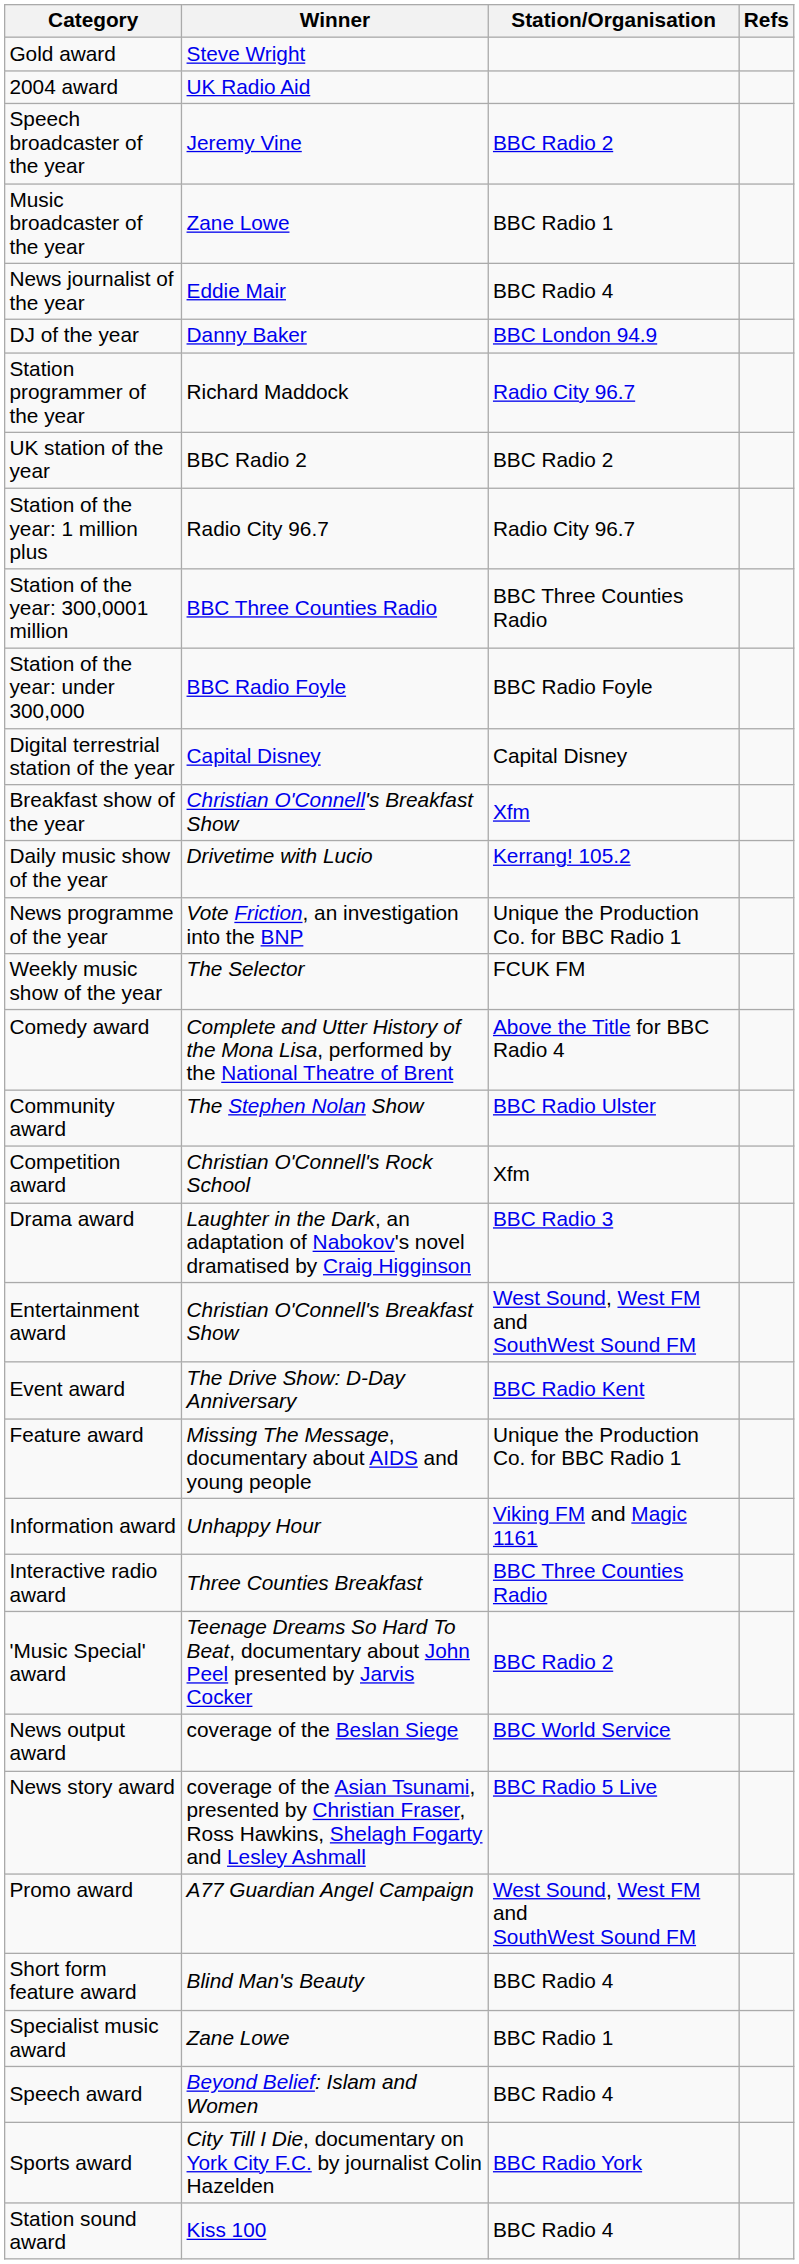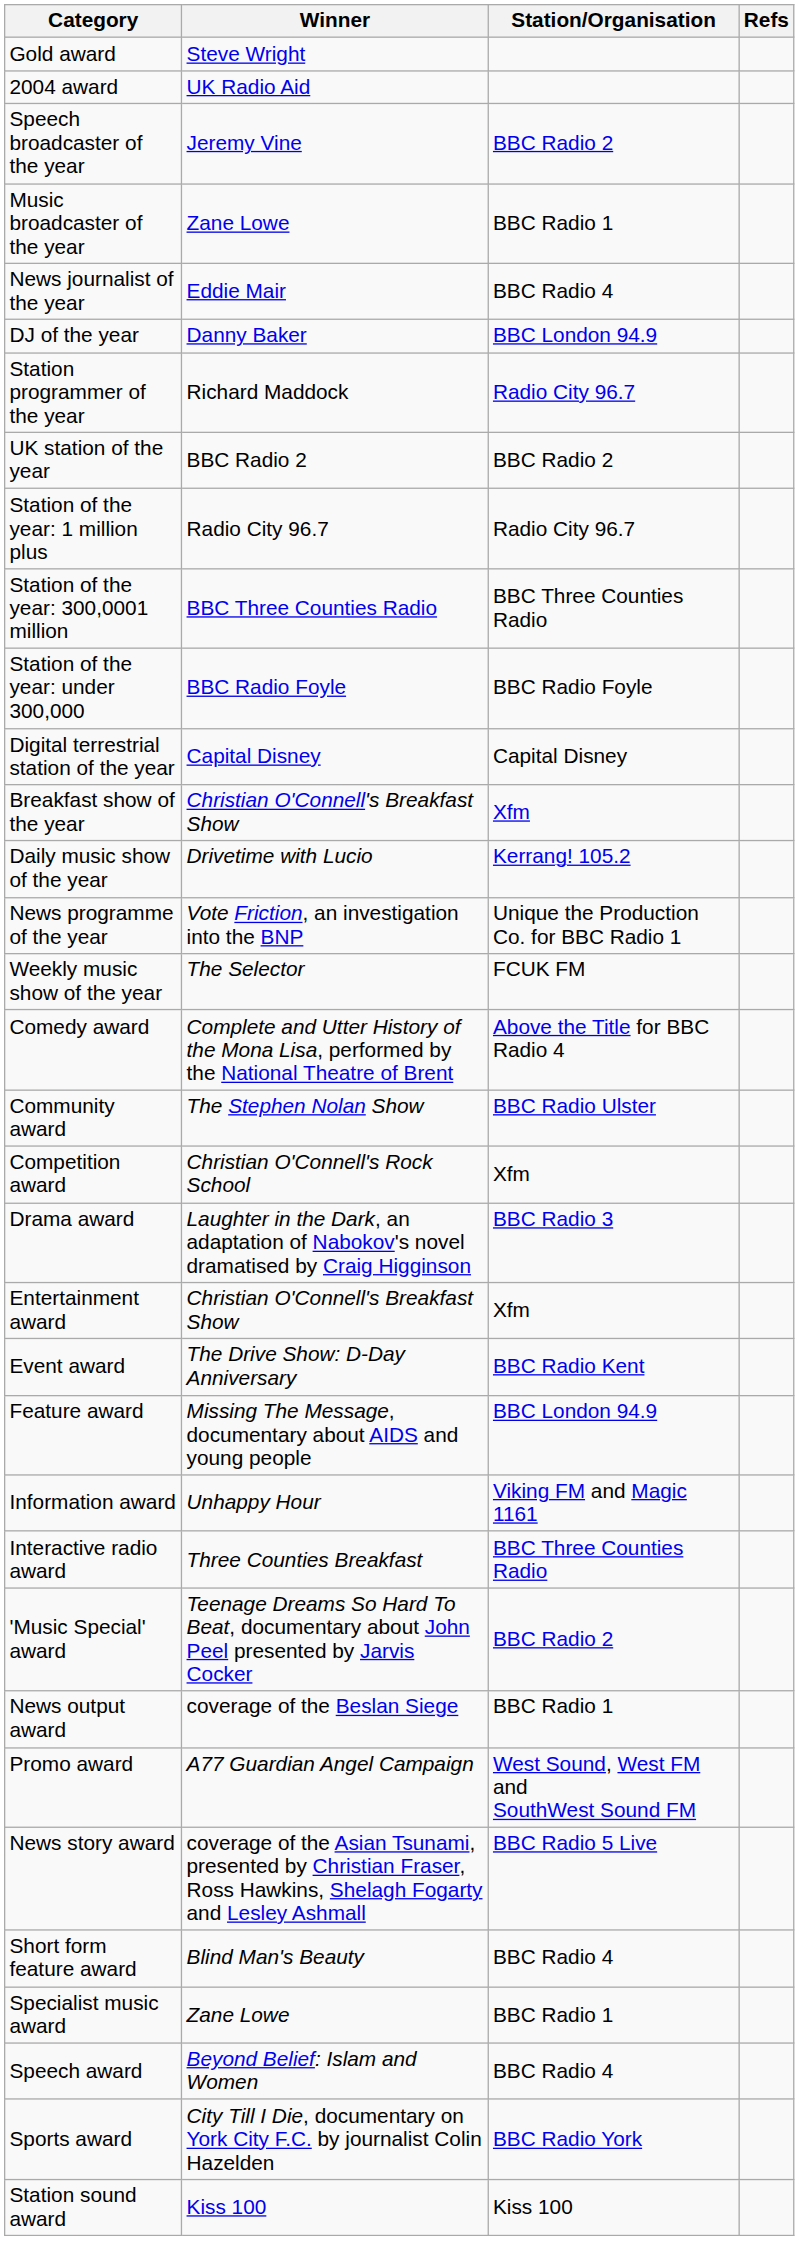Entertainment award | Station/Organisation: West Sound, West FM and SouthWest Sound FM -> Xfm
Feature award | Station/Organisation: Unique the Production Co. for BBC Radio 1 -> BBC London 94.9
News output award | Station/Organisation: BBC World Service -> BBC Radio 1
rows swapped: News story award <-> Promo award
Station sound award | Station/Organisation: BBC Radio 4 -> Kiss 100
